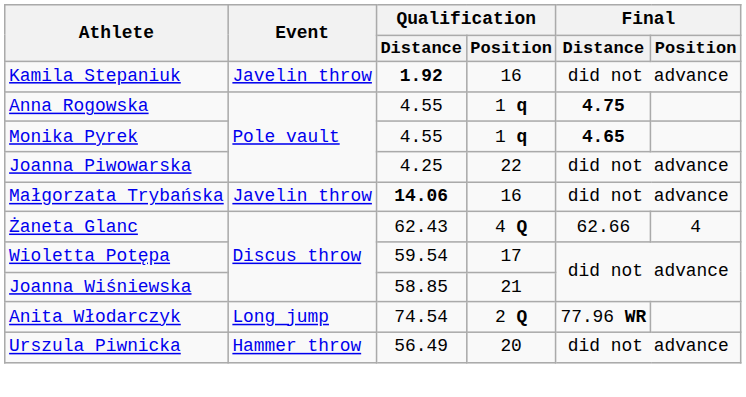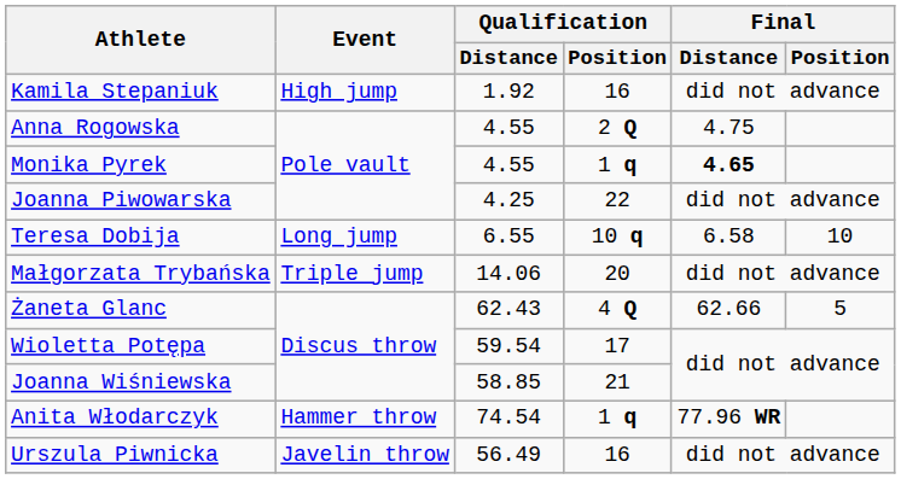Kamila Stepaniuk | Event: Javelin throw -> High jump
Kamila Stepaniuk | Qualification / Distance: bold -> normal
Anna Rogowska | Qualification / Position: 1 q -> 2 Q
Anna Rogowska | Final / Distance: bold -> normal
+ row: Teresa Dobija | Long jump | 6.55 | 10 q | 6.58 | 10
Małgorzata Trybańska | Event: Javelin throw -> Triple jump
Małgorzata Trybańska | Qualification / Distance: bold -> normal
Małgorzata Trybańska | Qualification / Position: 16 -> 20
Żaneta Glanc | Final / Position: 4 -> 5
Anita Włodarczyk | Event: Long jump -> Hammer throw
Anita Włodarczyk | Qualification / Position: 2 Q -> 1 q
Urszula Piwnicka | Event: Hammer throw -> Javelin throw
Urszula Piwnicka | Qualification / Position: 20 -> 16
